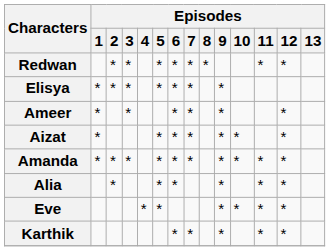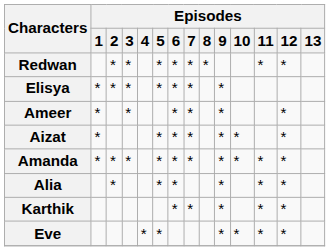rows swapped: Eve <-> Karthik
